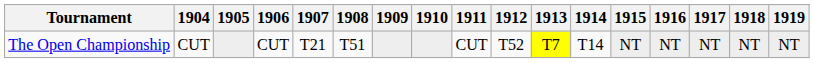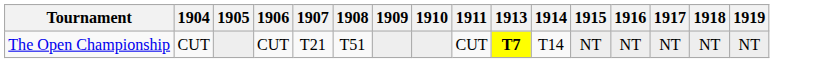- column: 1912 | T52
The Open Championship | 1913: normal -> bold
